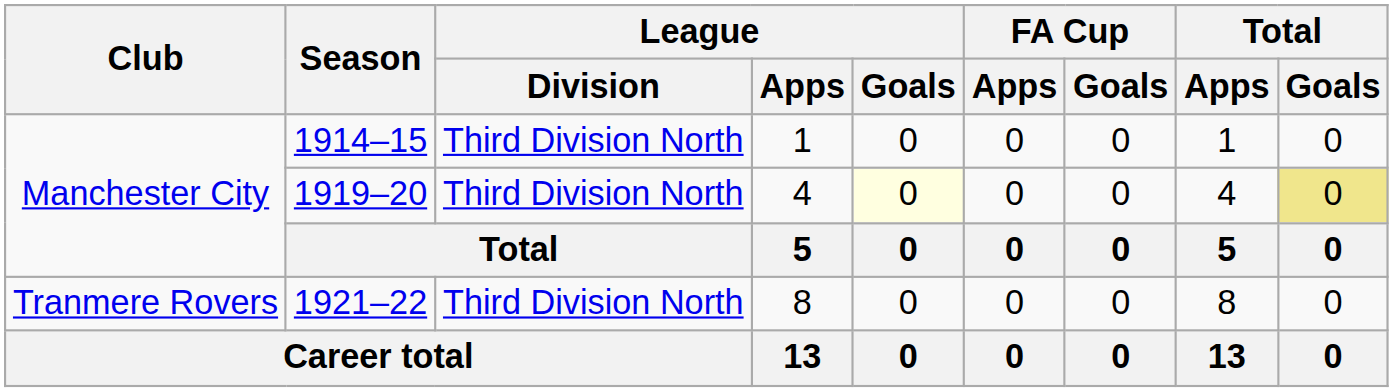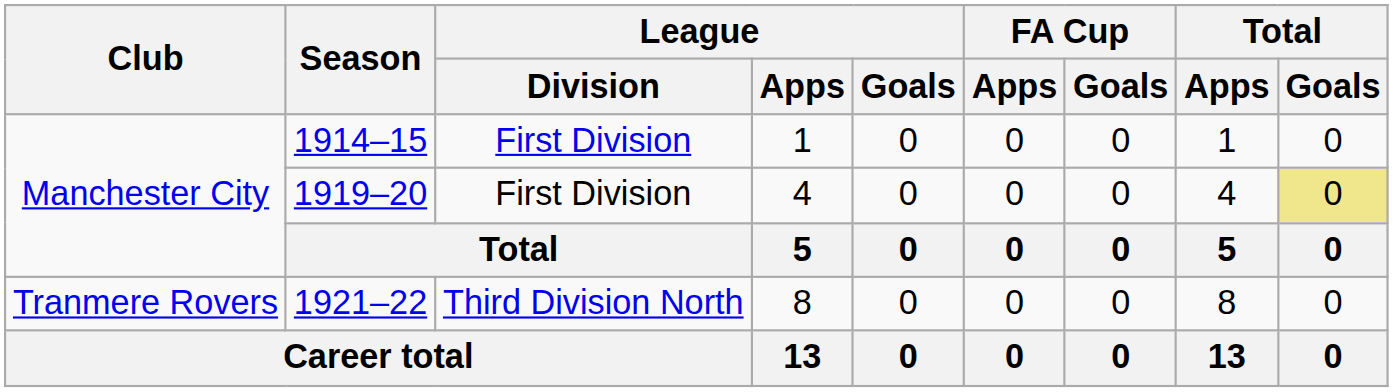1914–15 | League / Division: Third Division North -> First Division
1919–20 | League / Division: Third Division North -> First Division
1919–20 | League / Goals: lightyellow background -> no background
